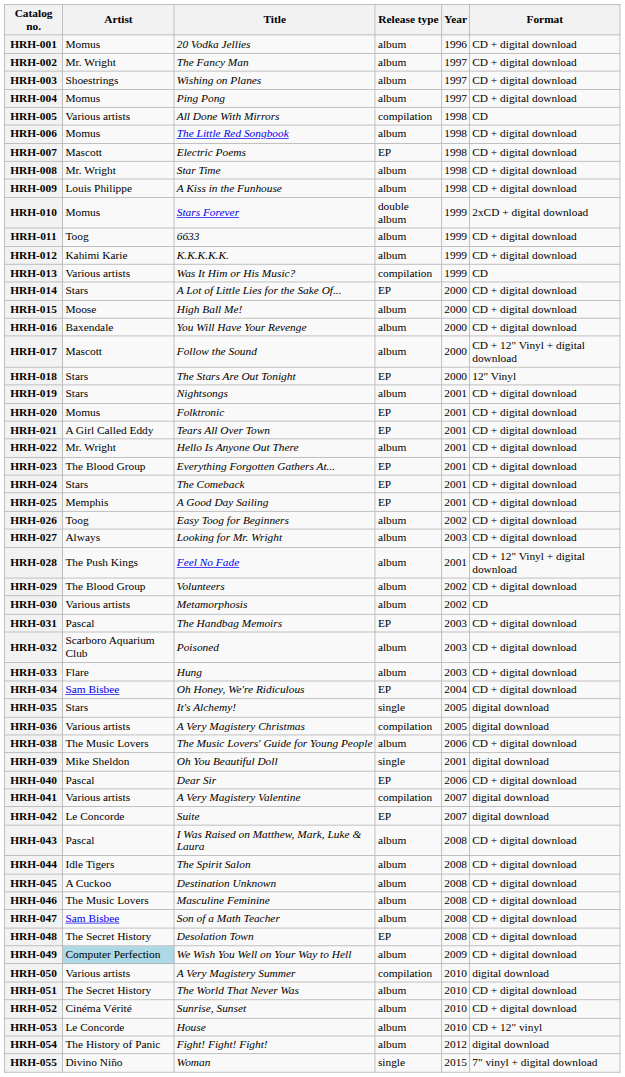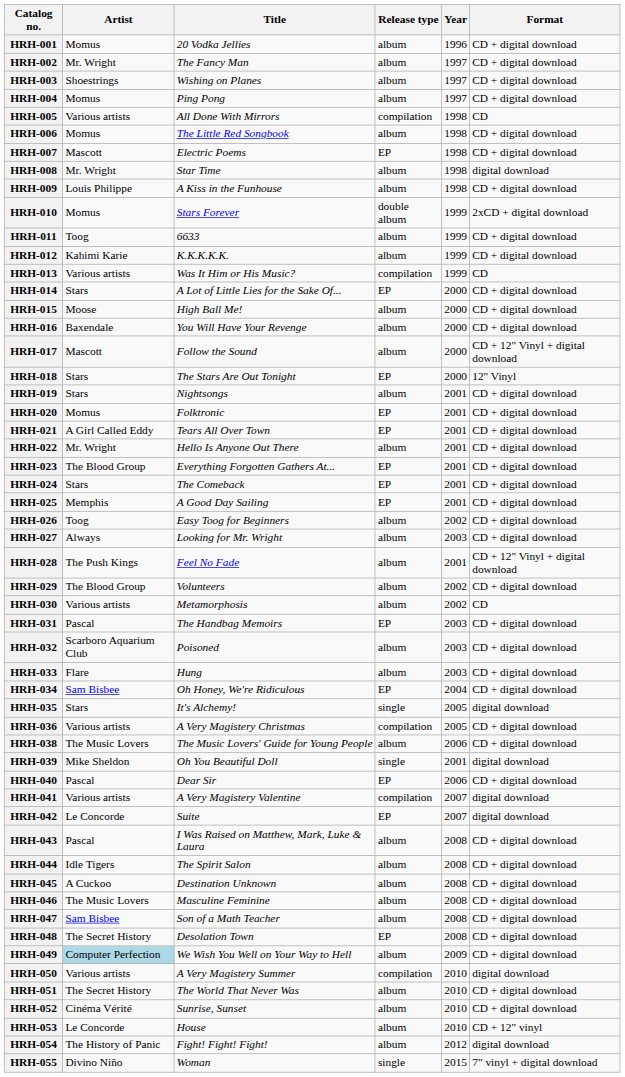HRH-008 | Format: CD + digital download -> digital download
HRH-036 | Format: digital download -> CD + digital download
